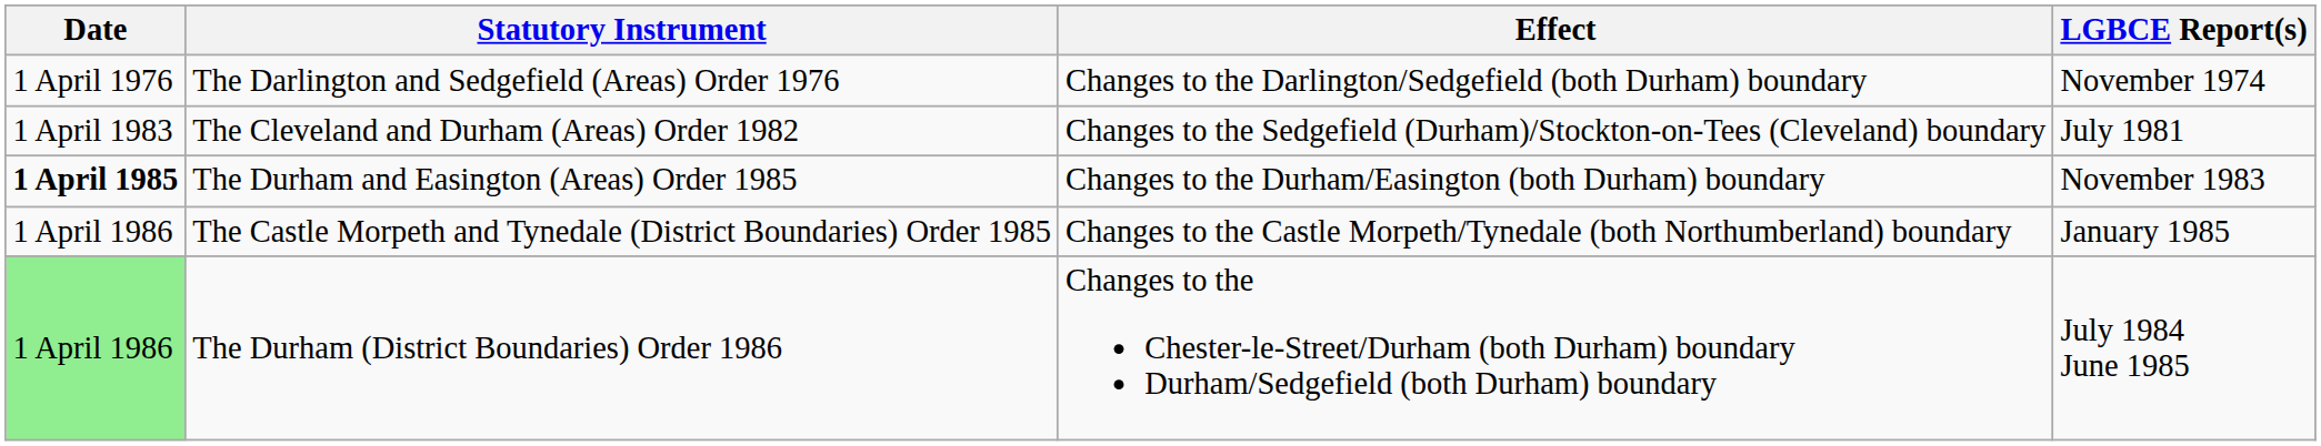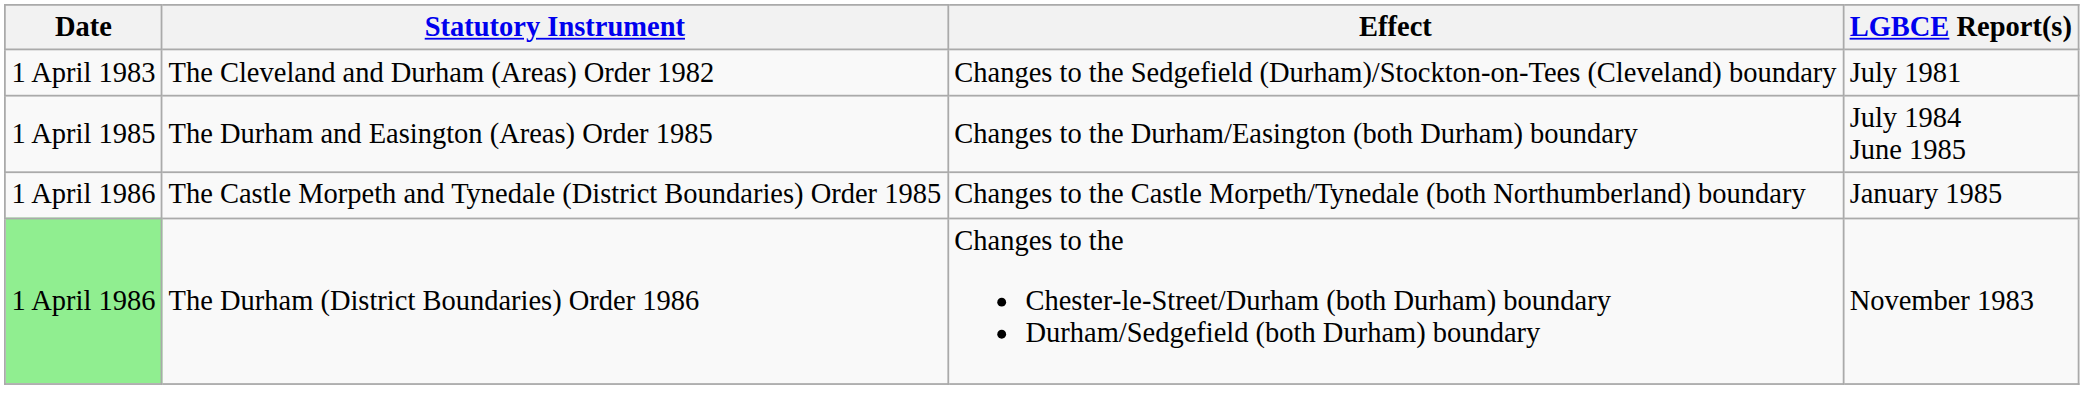- row: 1 April 1976 | The Darlington and Sedgefield (Areas) Order 1976 | Changes to the Darlington/Sedgefield (both Durham) boundary | November 1974
The Durham and Easington (Areas) Order 1985 | Date: bold -> normal
The Durham and Easington (Areas) Order 1985 | LGBCE Report(s): November 1983 -> July 1984 June 1985
The Durham (District Boundaries) Order 1986 | LGBCE Report(s): July 1984 June 1985 -> November 1983
